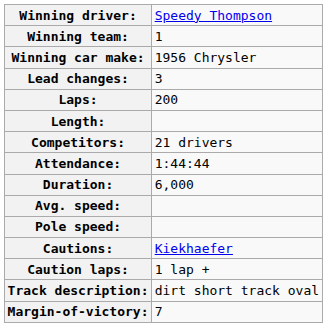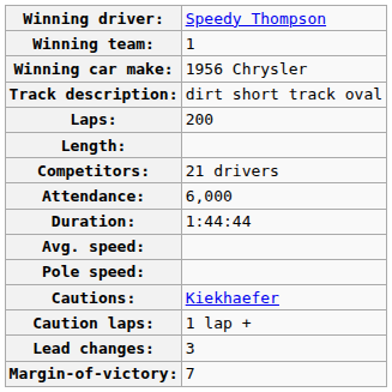rows swapped: Track description: <-> Lead changes:
Attendance: | column 2: 1:44:44 -> 6,000
Duration: | column 2: 6,000 -> 1:44:44
